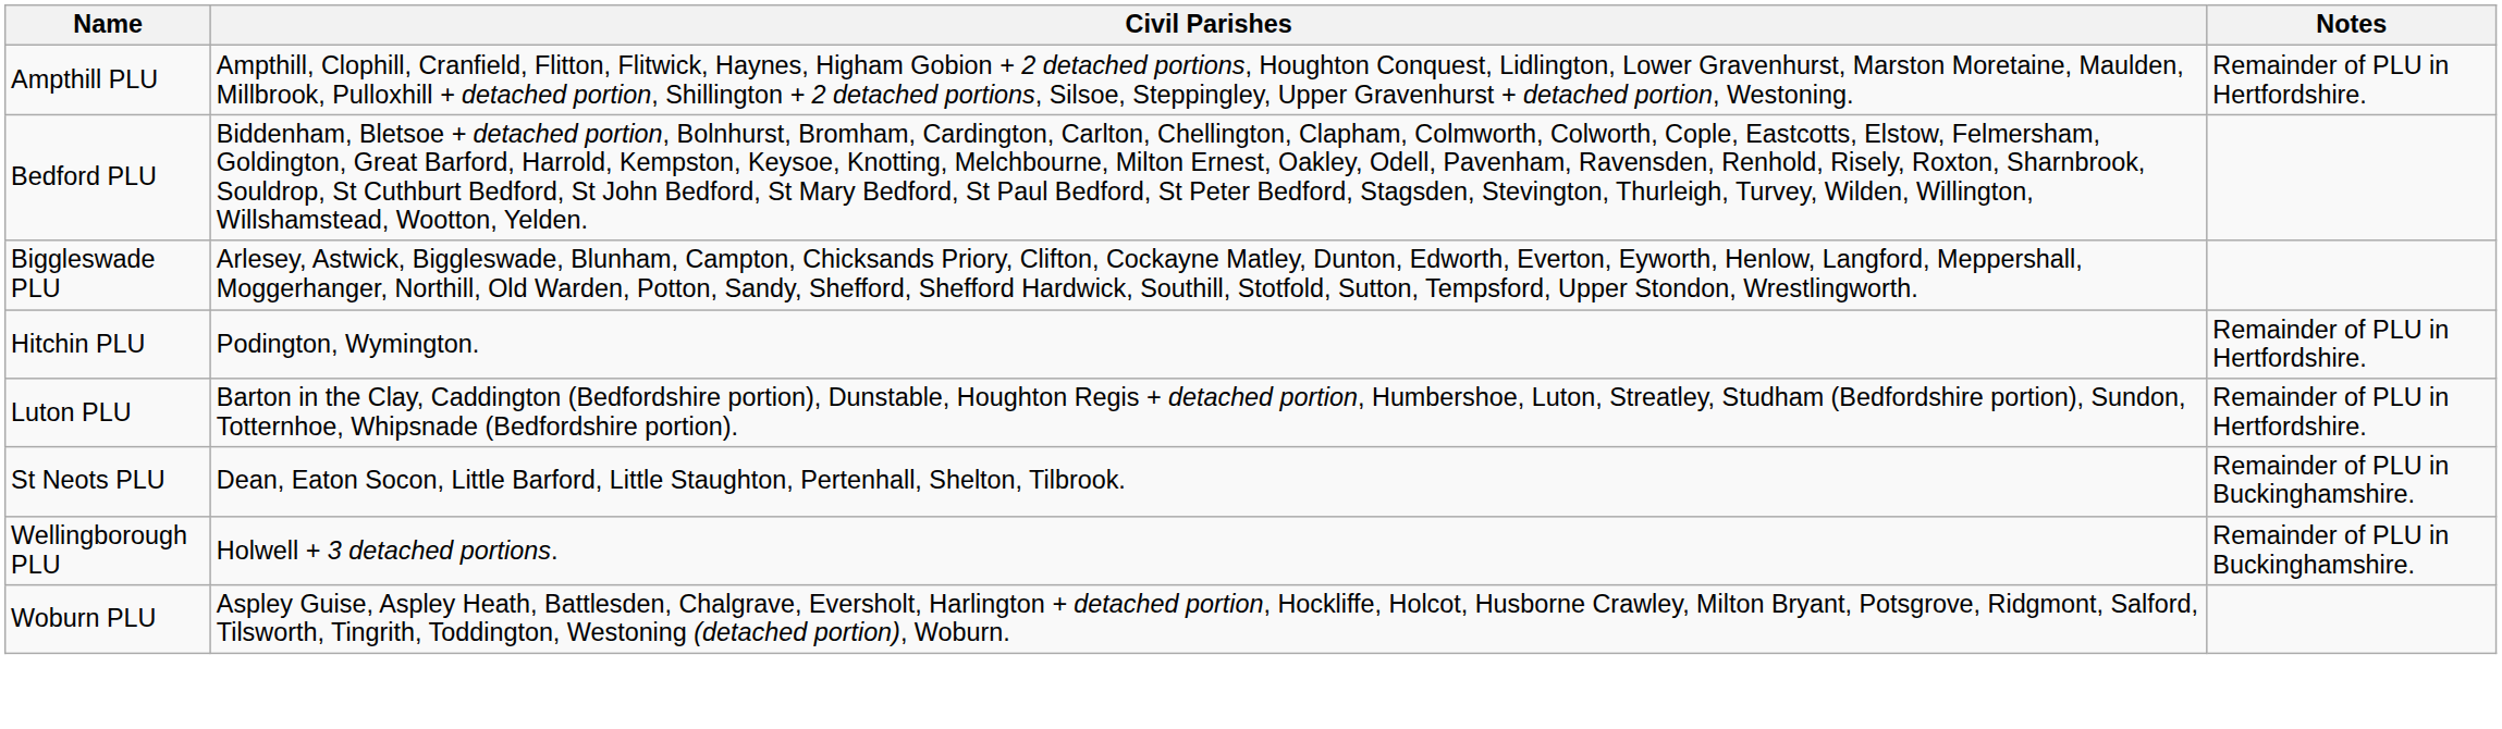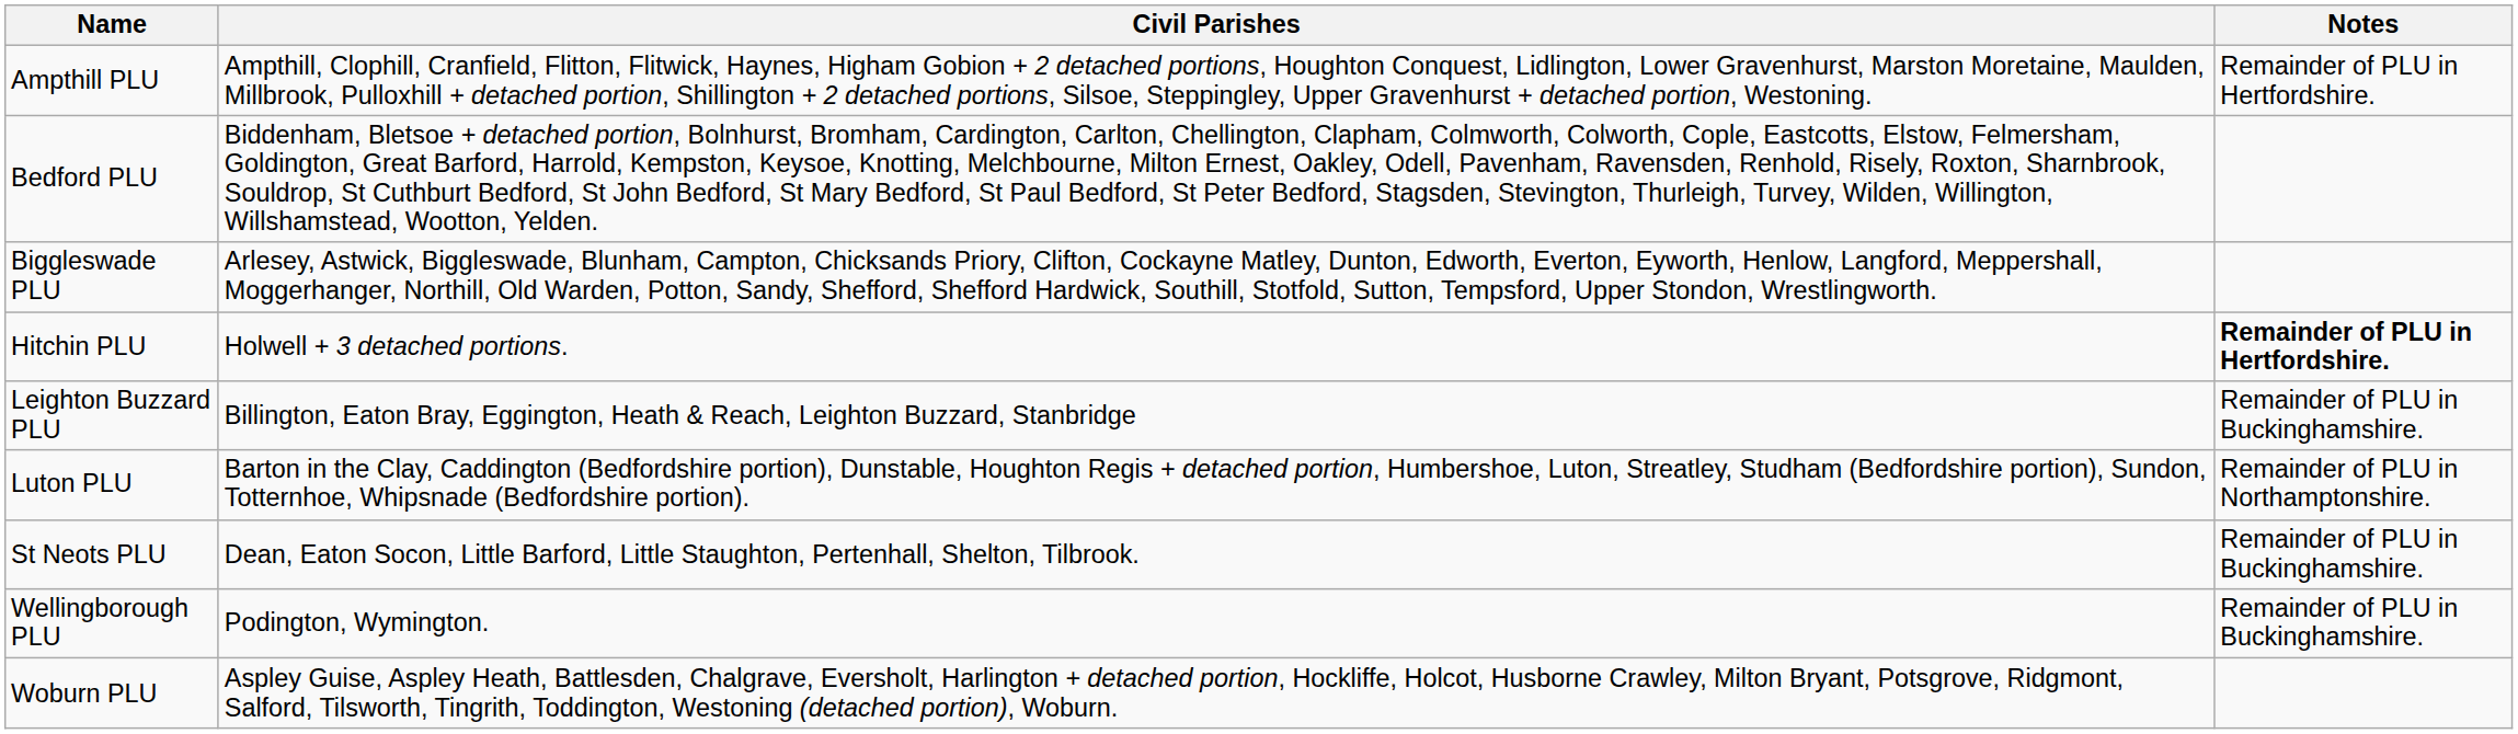Hitchin PLU | Civil Parishes: Podington, Wymington. -> Holwell + 3 detached portions.
Hitchin PLU | Notes: normal -> bold
+ row: Leighton Buzzard PLU | Billington, Eaton Bray, Eggington, Heath & Reach, Leighton Buzzard, Stanbridge | Remainder of PLU in Buckinghamshire.
Luton PLU | Notes: Remainder of PLU in Hertfordshire. -> Remainder of PLU in Northamptonshire.
Wellingborough PLU | Civil Parishes: Holwell + 3 detached portions. -> Podington, Wymington.
